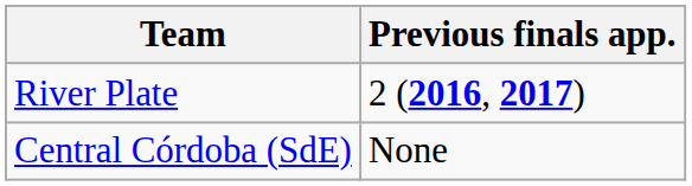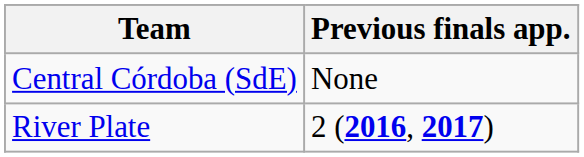rows swapped: Central Córdoba (SdE) <-> River Plate
